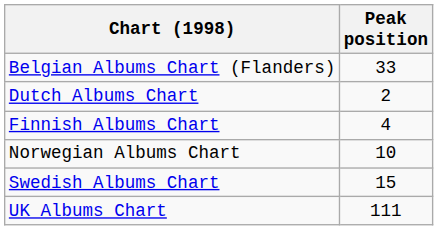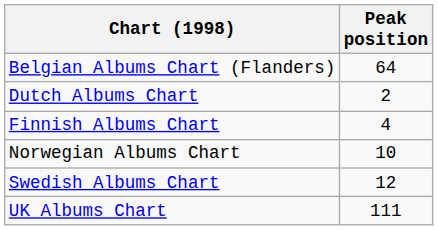Belgian Albums Chart (Flanders) | Peak position: 33 -> 64
Swedish Albums Chart | Peak position: 15 -> 12
